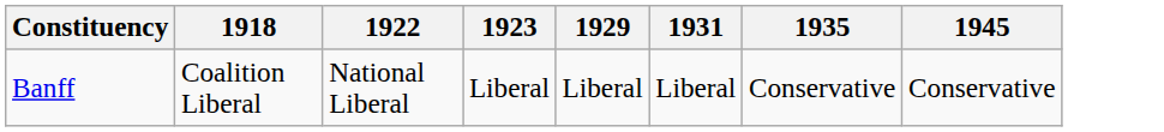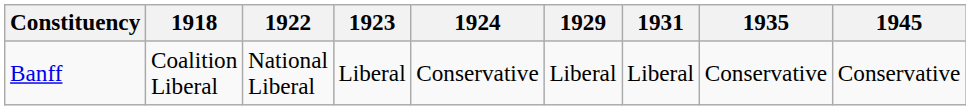+ column: 1924 | Conservative
